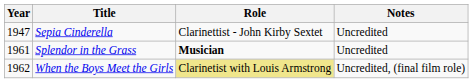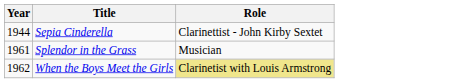- column: Notes | Uncredited | Uncredited | Uncredited, (final film role)
Sepia Cinderella | Year: 1947 -> 1944
Splendor in the Grass | Role: bold -> normal
